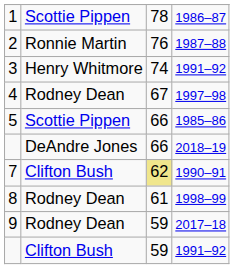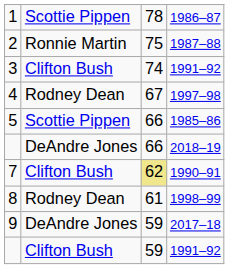2 | column 3: 76 -> 75
3 | column 2: Henry Whitmore -> Clifton Bush
9 | column 2: Rodney Dean -> DeAndre Jones
